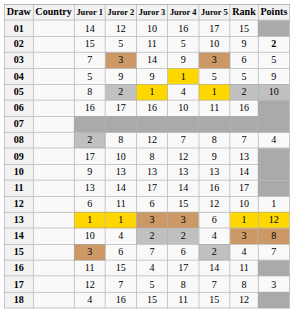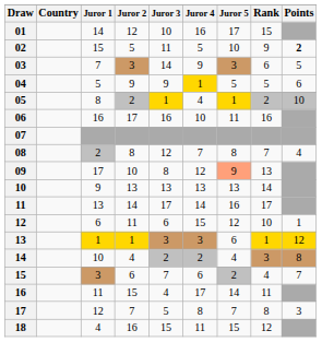04 | Points: 9 -> 6
09 | Juror 5: no background -> lightsalmon background
